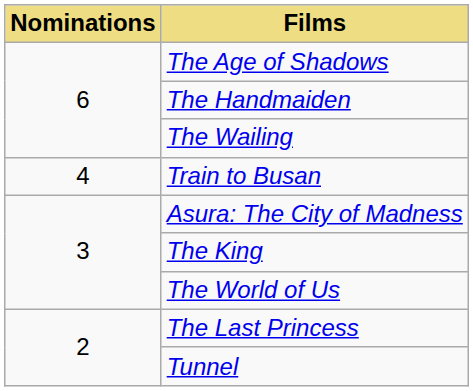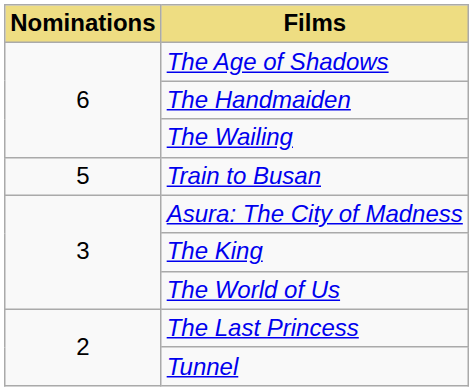Train to Busan | Nominations: 4 -> 5
